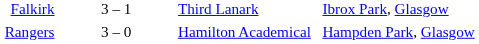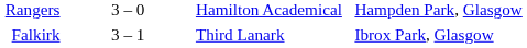rows swapped: Rangers <-> Falkirk
